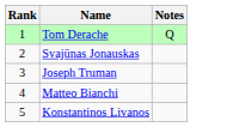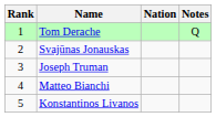+ column: Nation
